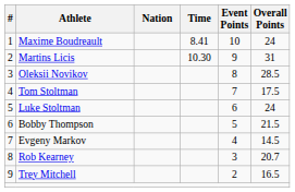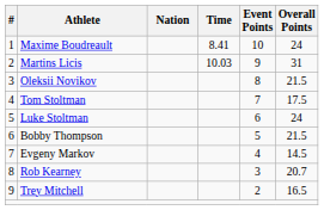Martins Licis | Time: 10.30 -> 10.03
Oleksii Novikov | Overall Points: 28.5 -> 21.5
